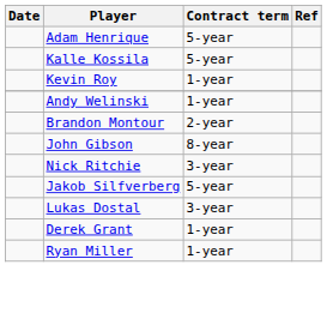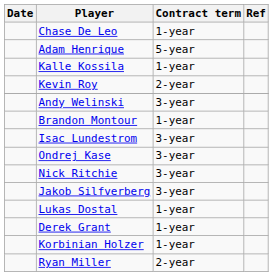+ row: Chase De Leo | 1-year
Kalle Kossila | Contract term: 5-year -> 1-year
Kevin Roy | Contract term: 1-year -> 2-year
Andy Welinski | Contract term: 1-year -> 3-year
Brandon Montour | Contract term: 2-year -> 1-year
- row: John Gibson | 8-year
+ row: Isac Lundestrom | 3-year
+ row: Ondrej Kase | 3-year
Jakob Silfverberg | Contract term: 5-year -> 3-year
Lukas Dostal | Contract term: 3-year -> 1-year
+ row: Korbinian Holzer | 1-year
Ryan Miller | Contract term: 1-year -> 2-year
